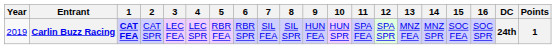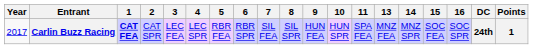- column: 12 | SPA SPR
Carlin Buzz Racing | Year: 2019 -> 2017
